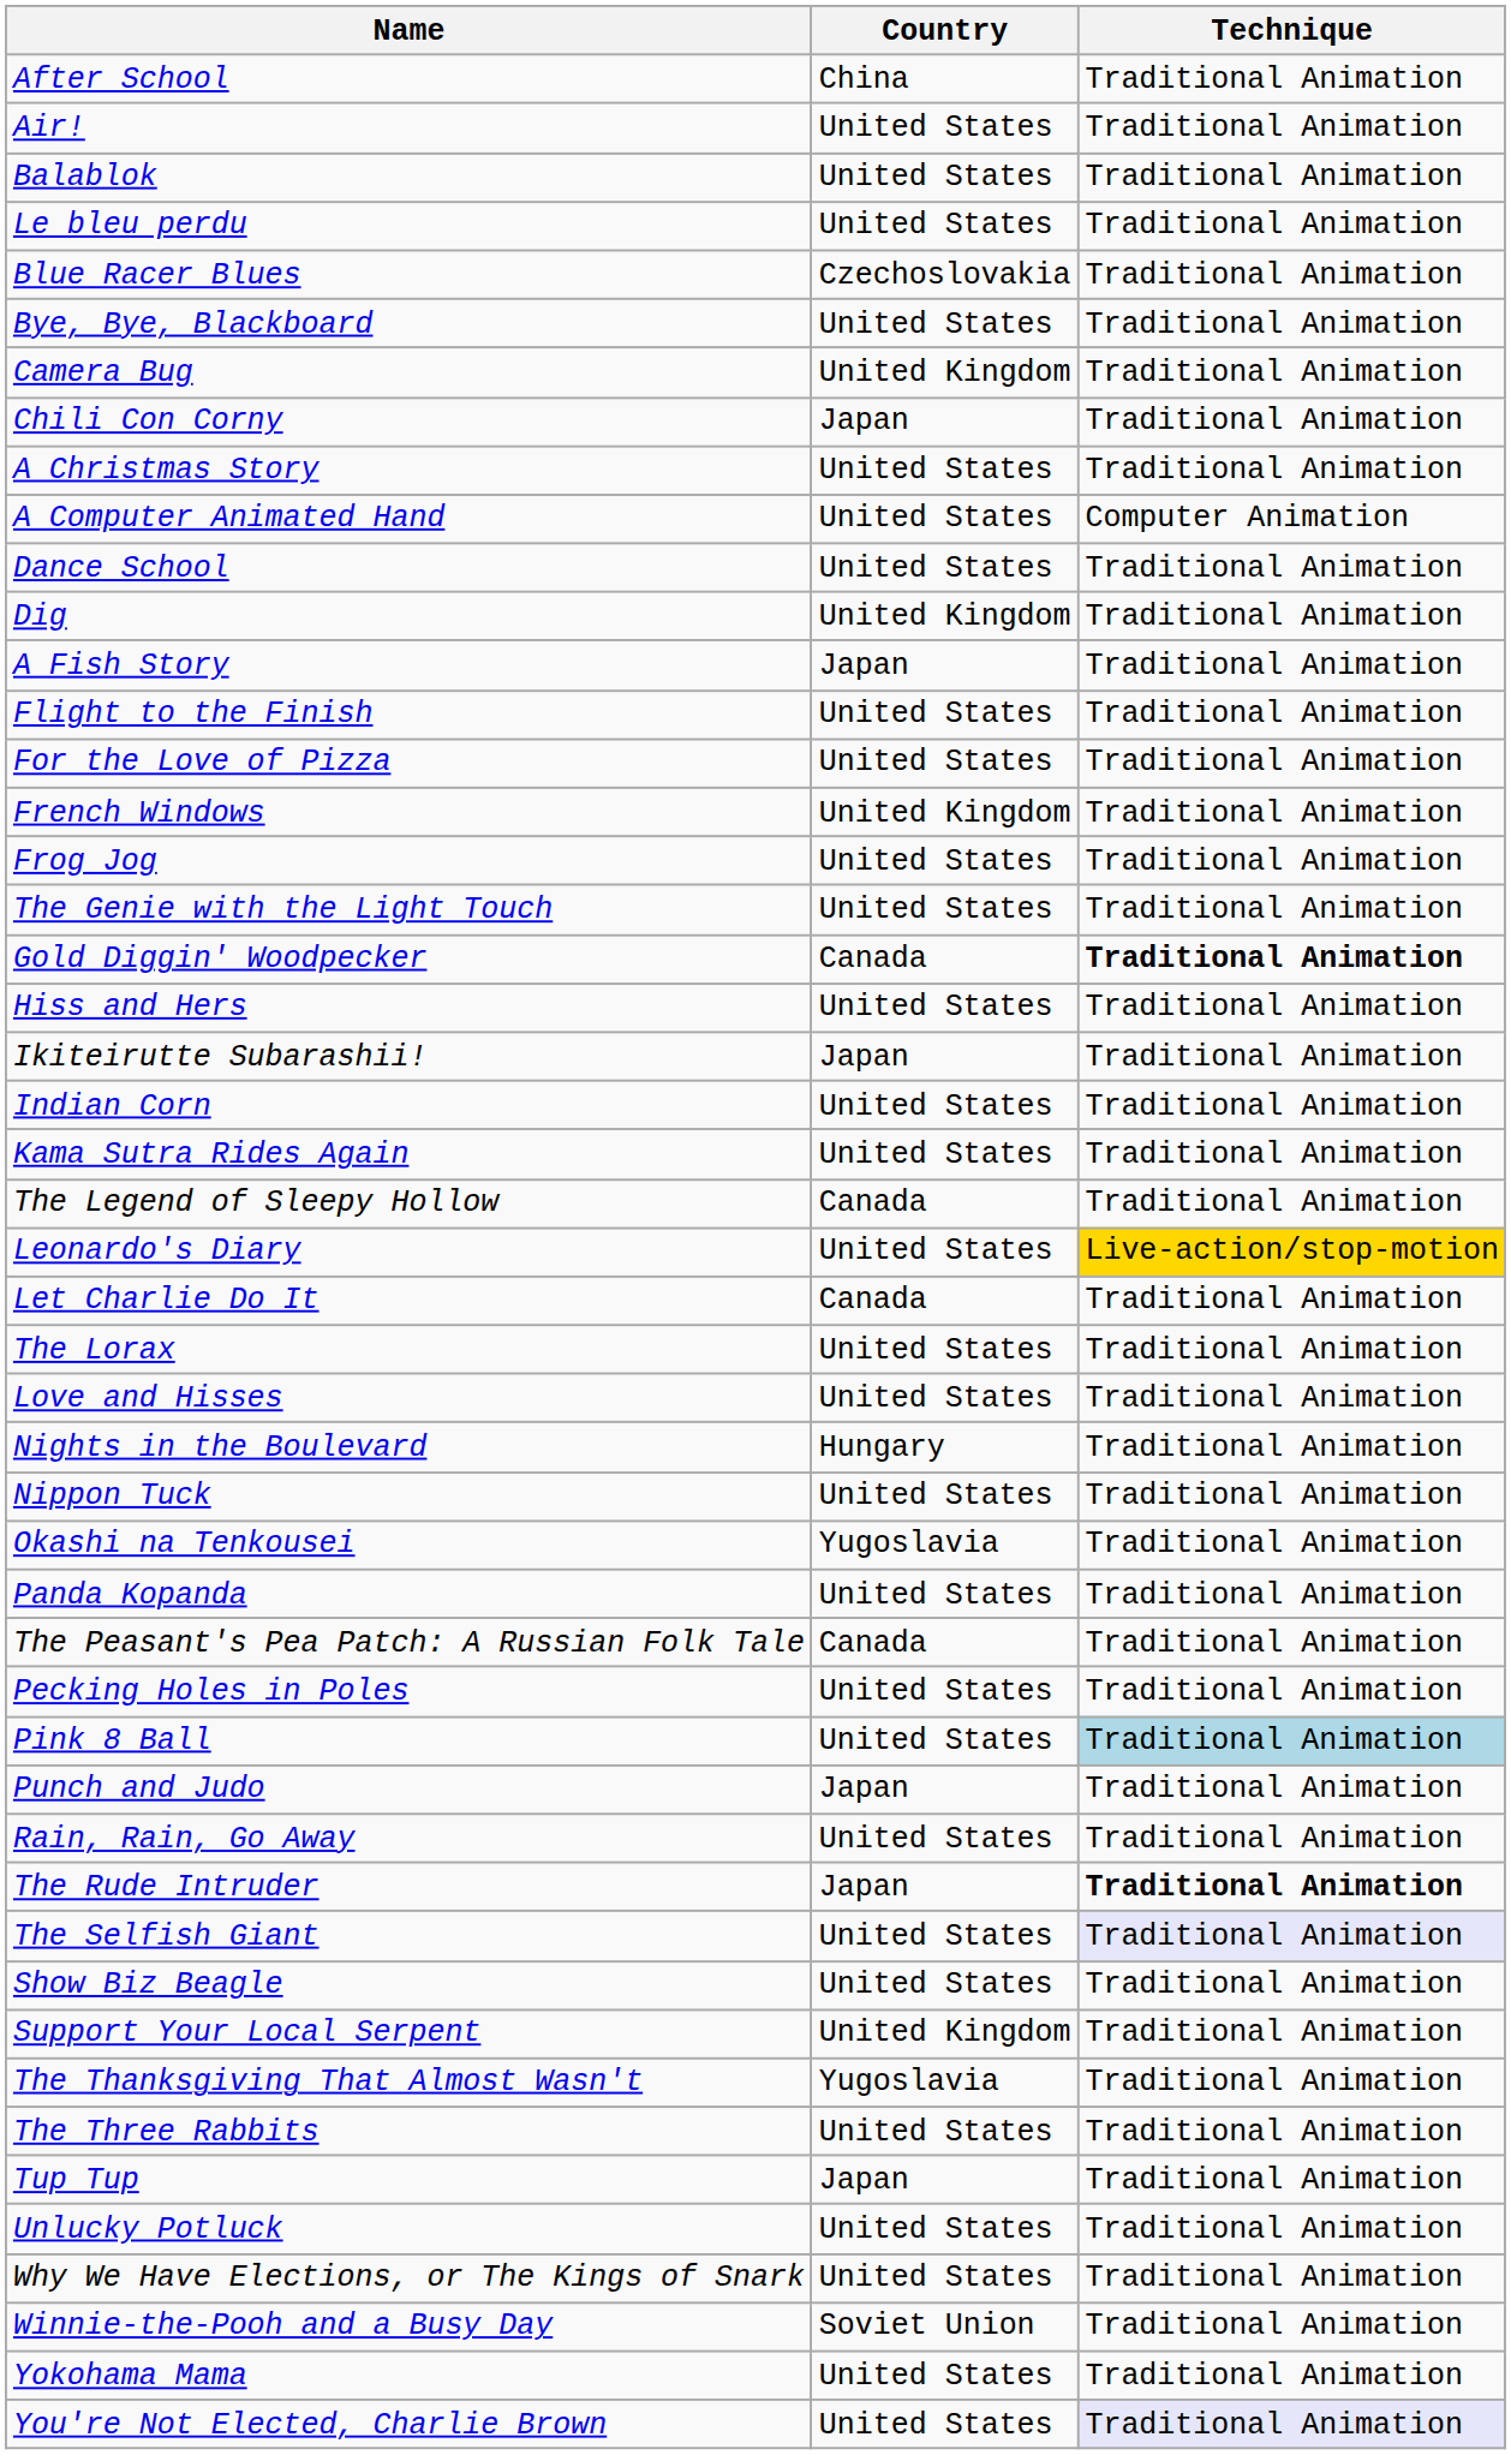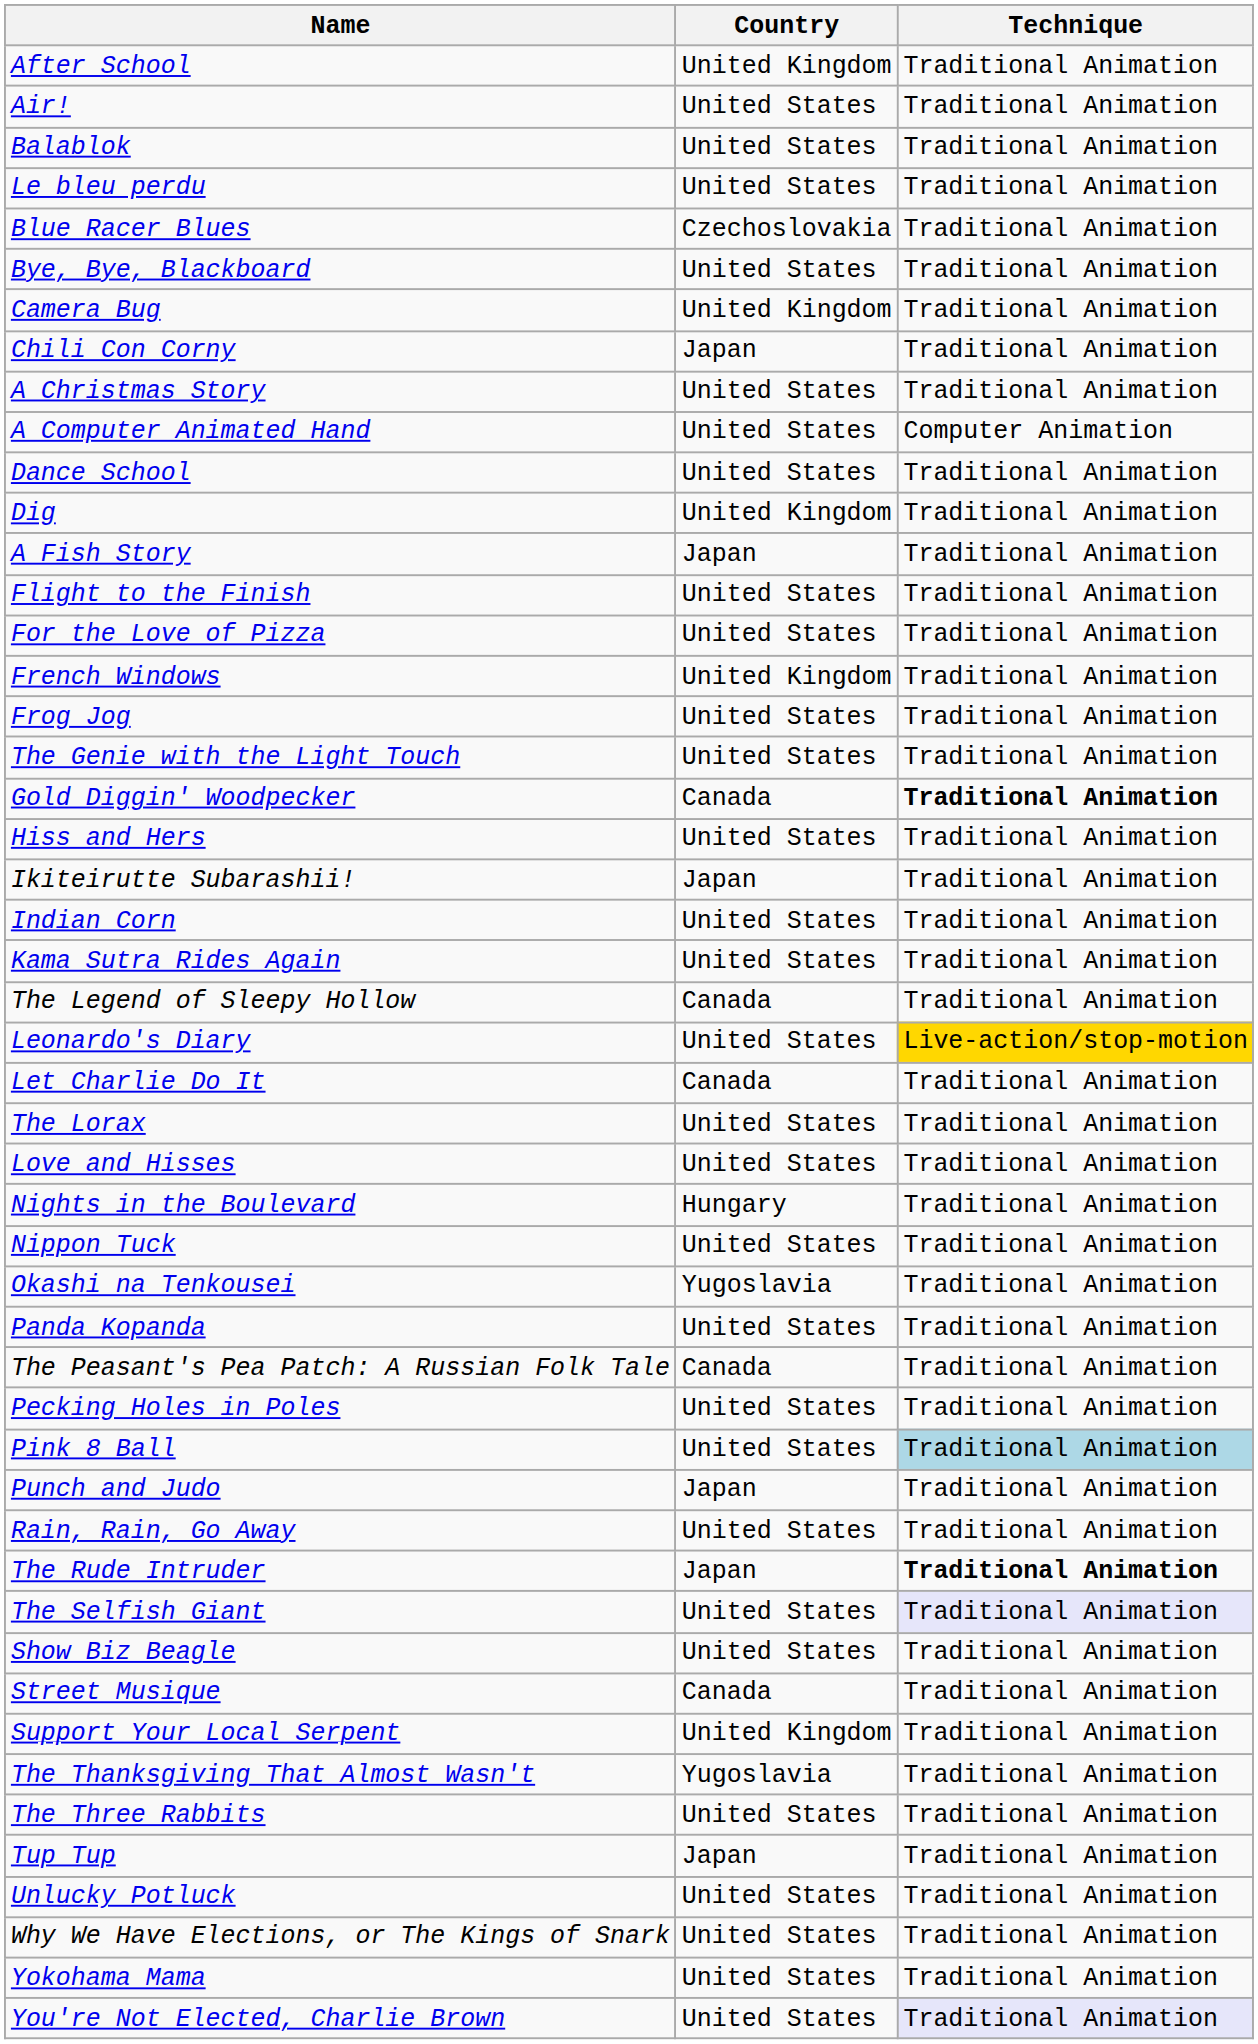After School | Country: China -> United Kingdom
+ row: Street Musique | Canada | Traditional Animation
- row: Winnie-the-Pooh and a Busy Day | Soviet Union | Traditional Animation
